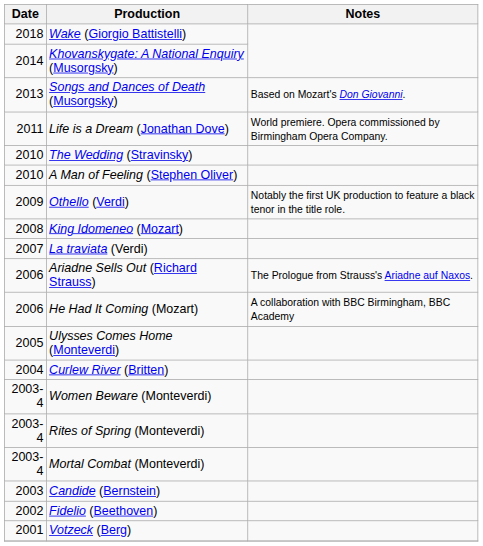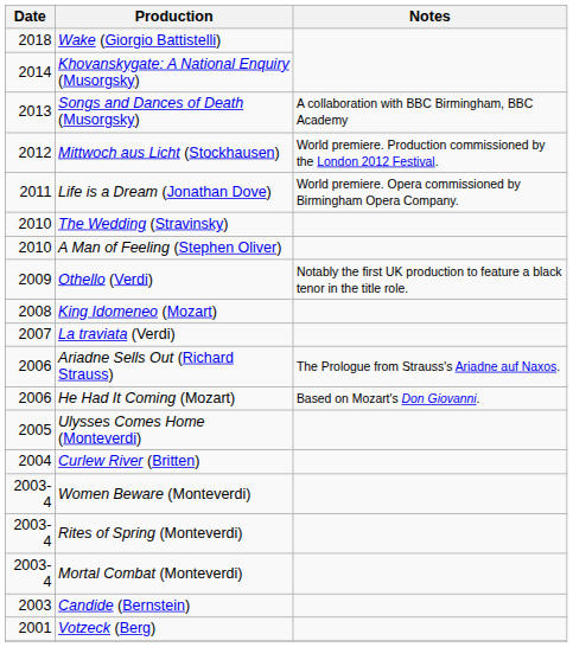Songs and Dances of Death (Musorgsky) | Notes: Based on Mozart's Don Giovanni. -> A collaboration with BBC Birmingham, BBC Academy
+ row: 2012 | Mittwoch aus Licht (Stockhausen) | World premiere. Production commissioned by the London 2012 Festival.
He Had It Coming (Mozart) | Notes: A collaboration with BBC Birmingham, BBC Academy -> Based on Mozart's Don Giovanni.
- row: 2002 | Fidelio (Beethoven)
